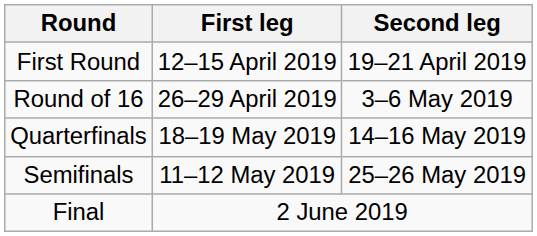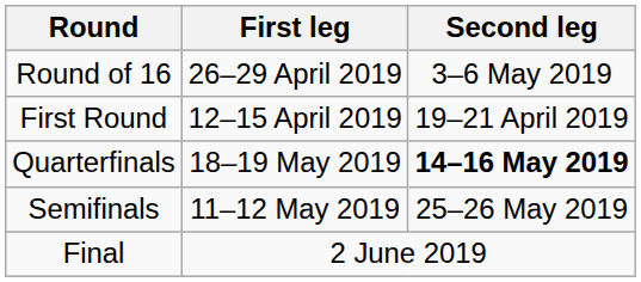rows swapped: First Round <-> Round of 16
Quarterfinals | Second leg: normal -> bold
